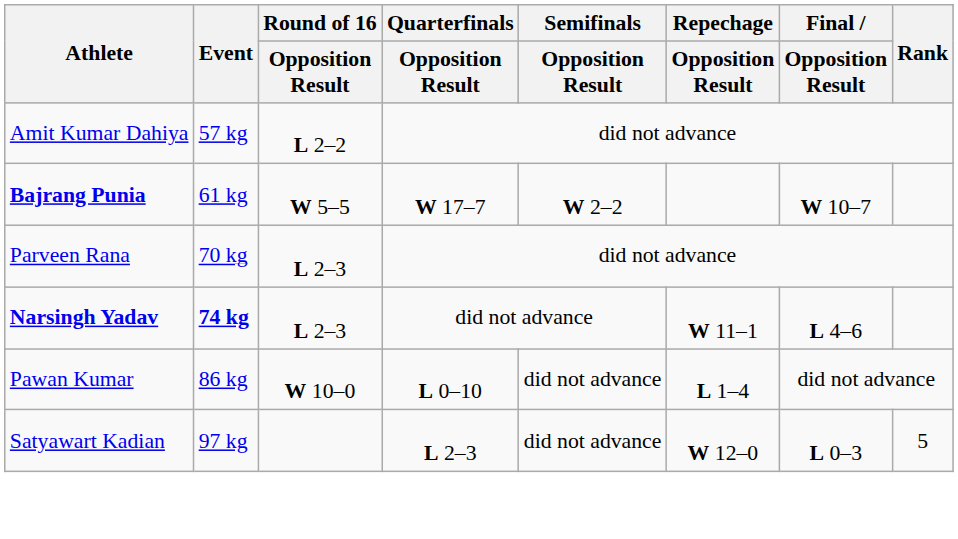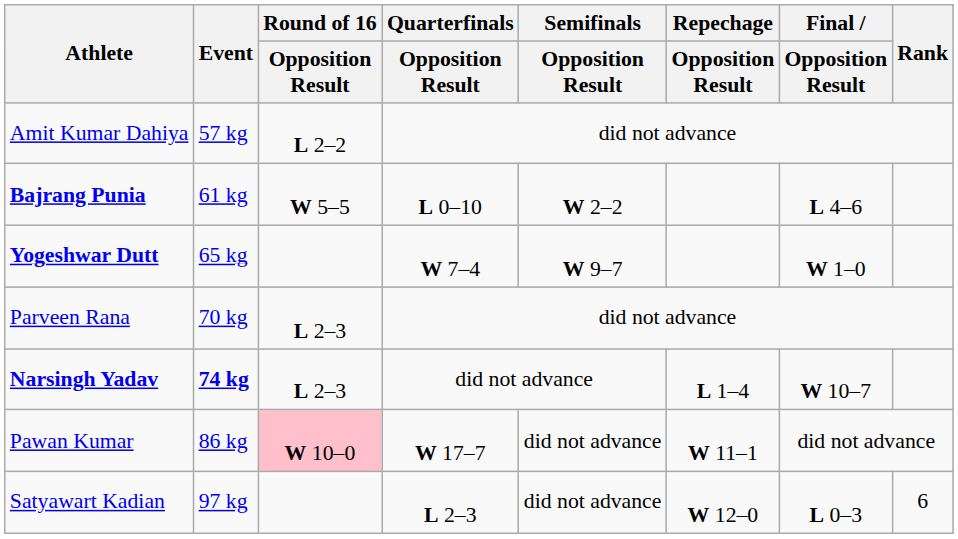Bajrang Punia | Quarterfinals / Opposition Result: W 17–7 -> L 0–10
Bajrang Punia | Final / Opposition Result: W 10–7 -> L 4–6
+ row: Yogeshwar Dutt | 65 kg | W 7–4 | W 9–7 | W 1–0
Narsingh Yadav | Repechage / Opposition Result: W 11–1 -> L 1–4
Narsingh Yadav | Final / Opposition Result: L 4–6 -> W 10–7
Pawan Kumar | Round of 16 / Opposition Result: no background -> pink background
Pawan Kumar | Quarterfinals / Opposition Result: L 0–10 -> W 17–7
Pawan Kumar | Repechage / Opposition Result: L 1–4 -> W 11–1
Satyawart Kadian | Rank: 5 -> 6
